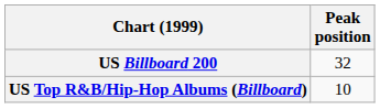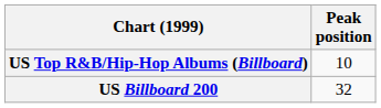rows swapped: US Billboard 200 <-> US Top R&B/Hip-Hop Albums (Billboard)
